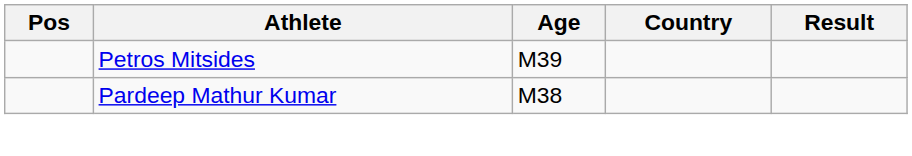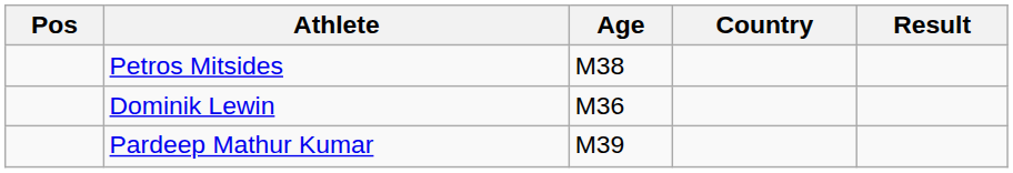Petros Mitsides | Age: M39 -> M38
+ row: Dominik Lewin | M36
Pardeep Mathur Kumar | Age: M38 -> M39
